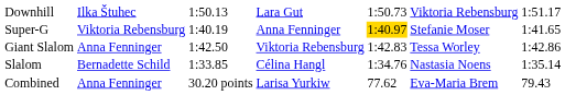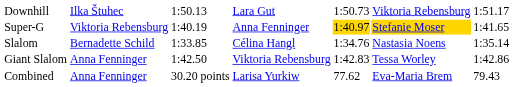Super-G | column 6: no background -> gold background
rows swapped: Giant Slalom <-> Slalom
